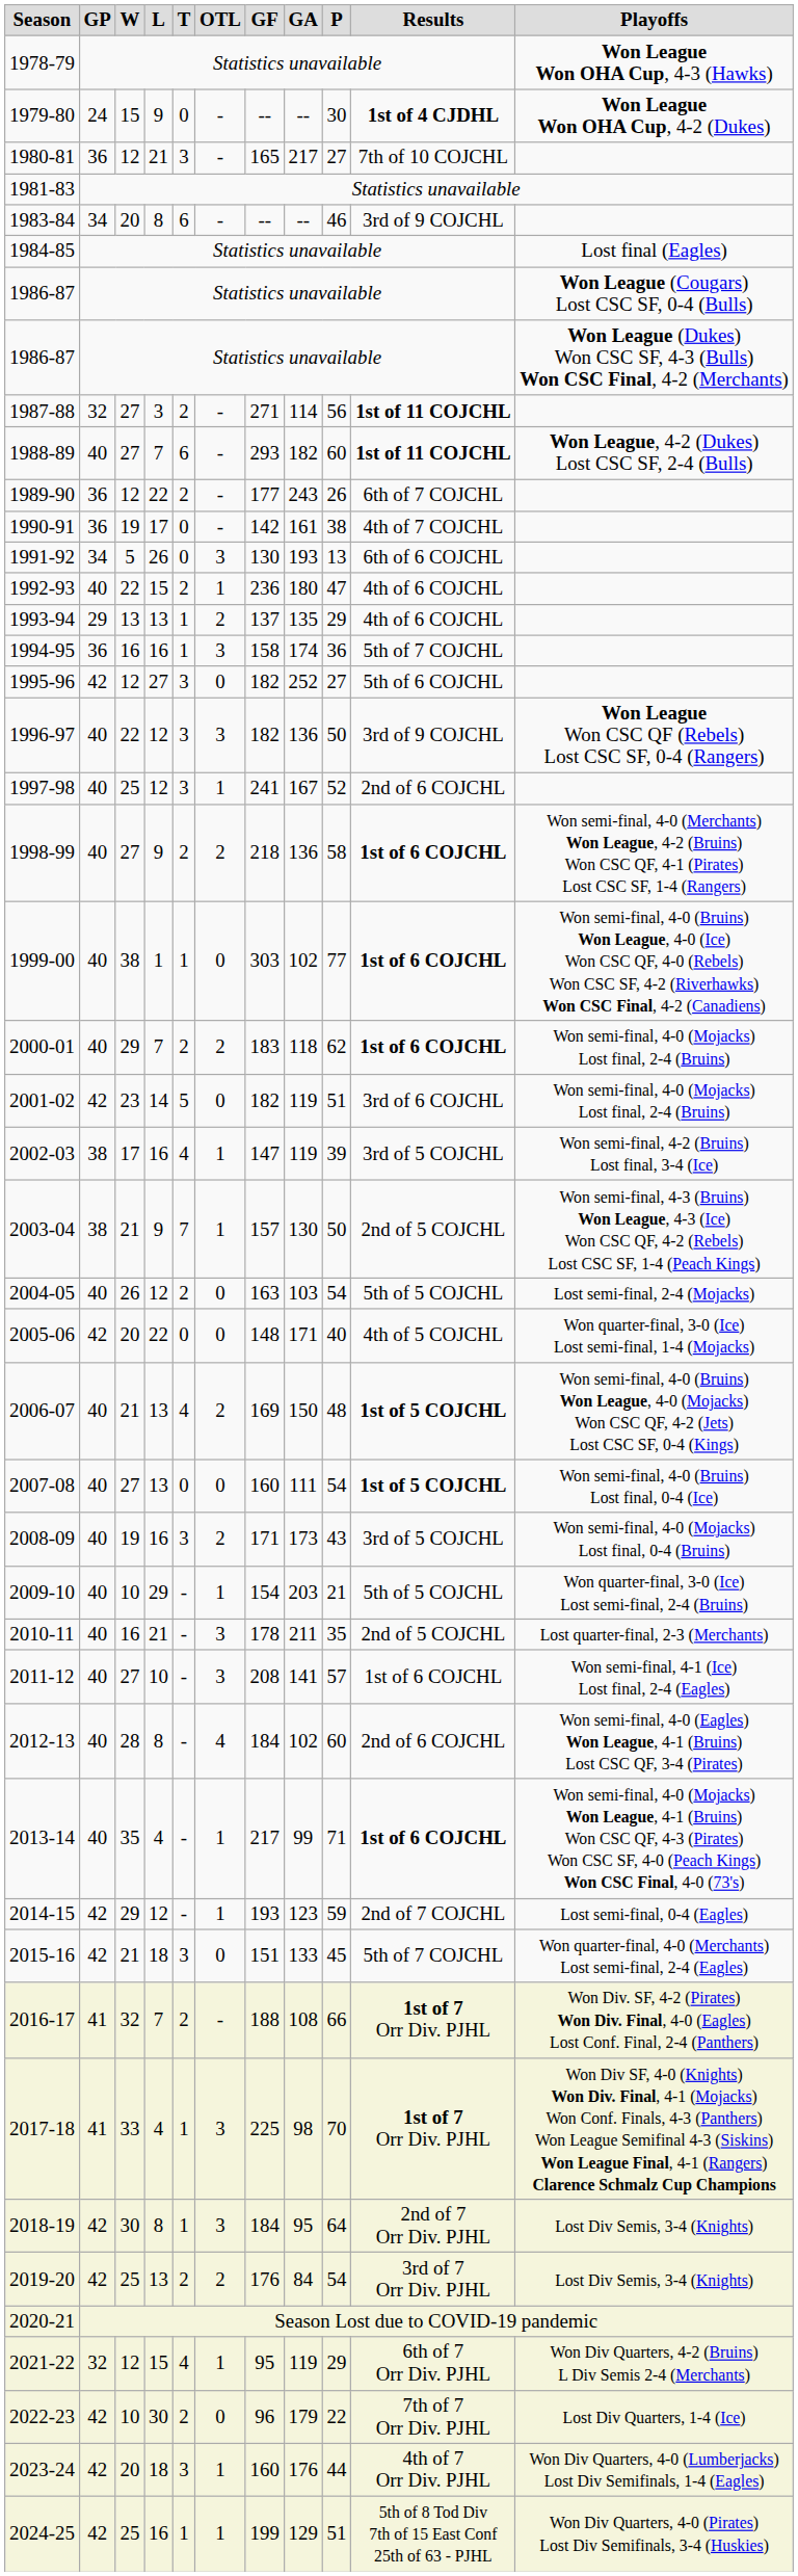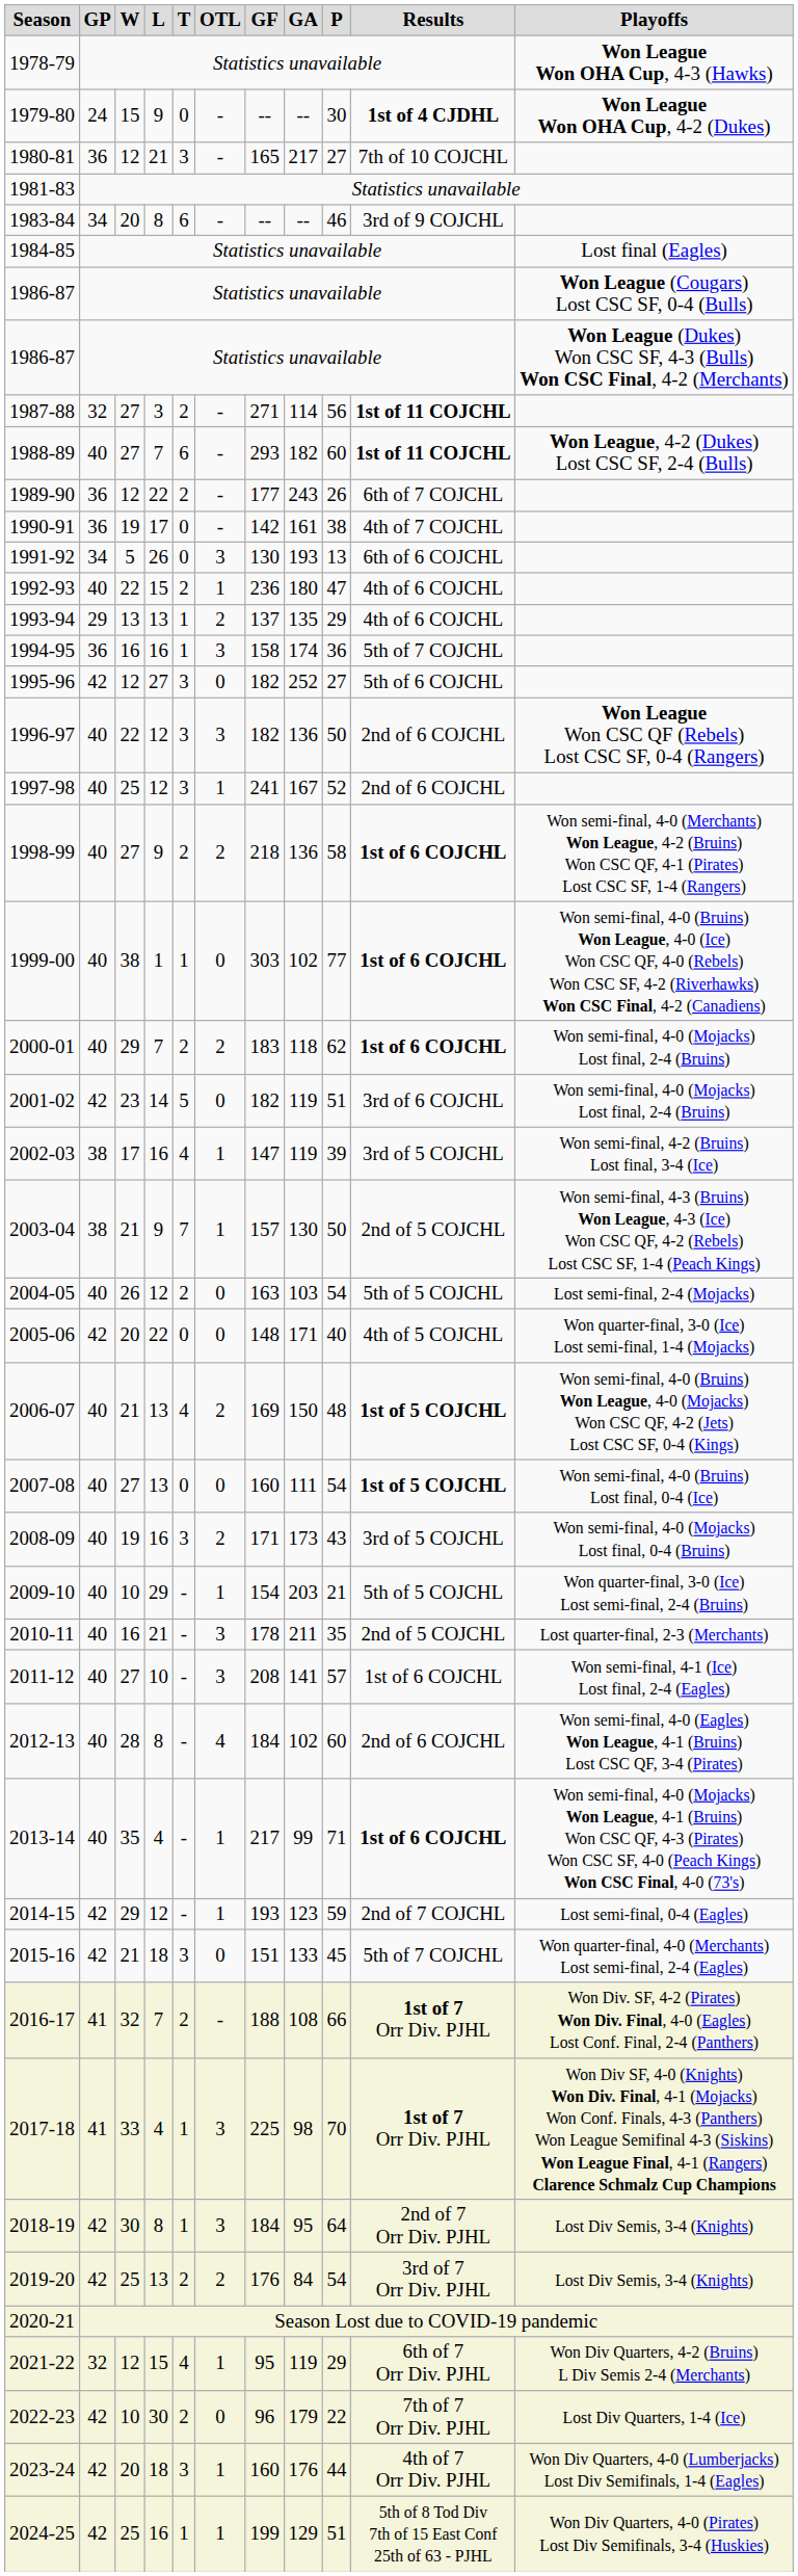1996-97 | Results: 3rd of 9 COJCHL -> 2nd of 6 COJCHL
